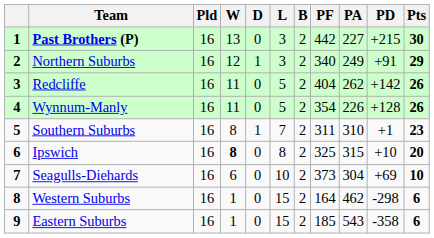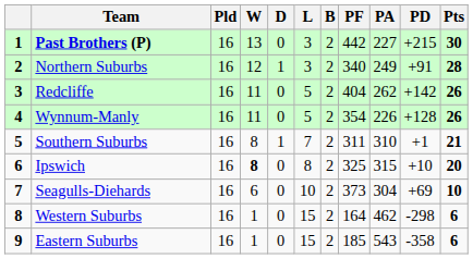Northern Suburbs | Pts: 29 -> 28
Southern Suburbs | Pts: 23 -> 21
